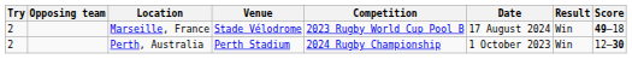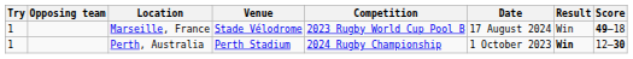Marseille, France | Try: 2 -> 1
Perth, Australia | Try: 2 -> 1
Perth, Australia | Result: normal -> bold
